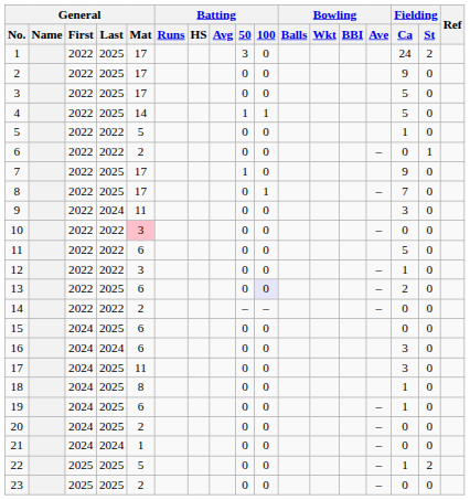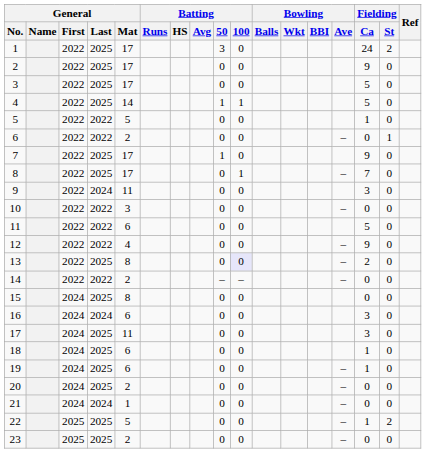10 | General / Mat: pink background -> no background
12 | General / Mat: 3 -> 4
12 | Fielding / Ca: 1 -> 9
13 | General / Mat: 6 -> 8
15 | General / Mat: 6 -> 8
18 | General / Mat: 8 -> 6
